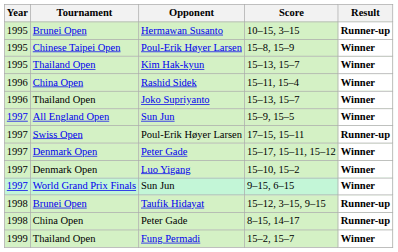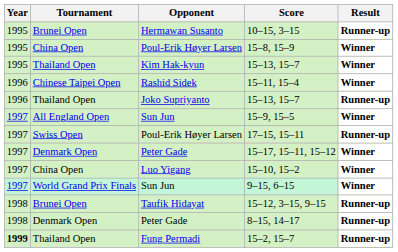15–8, 15–9 | Tournament: Chinese Taipei Open -> China Open
15–11, 15–4 | Tournament: China Open -> Chinese Taipei Open
Joko Supriyanto / 15–13, 15–7 | Result: Winner -> Runner-up
15–10, 15–2 | Tournament: Denmark Open -> China Open
8–15, 14–17 | Tournament: China Open -> Denmark Open
15–2, 15–7 | Year: normal -> bold
15–2, 15–7 | Result: Winner -> Runner-up
